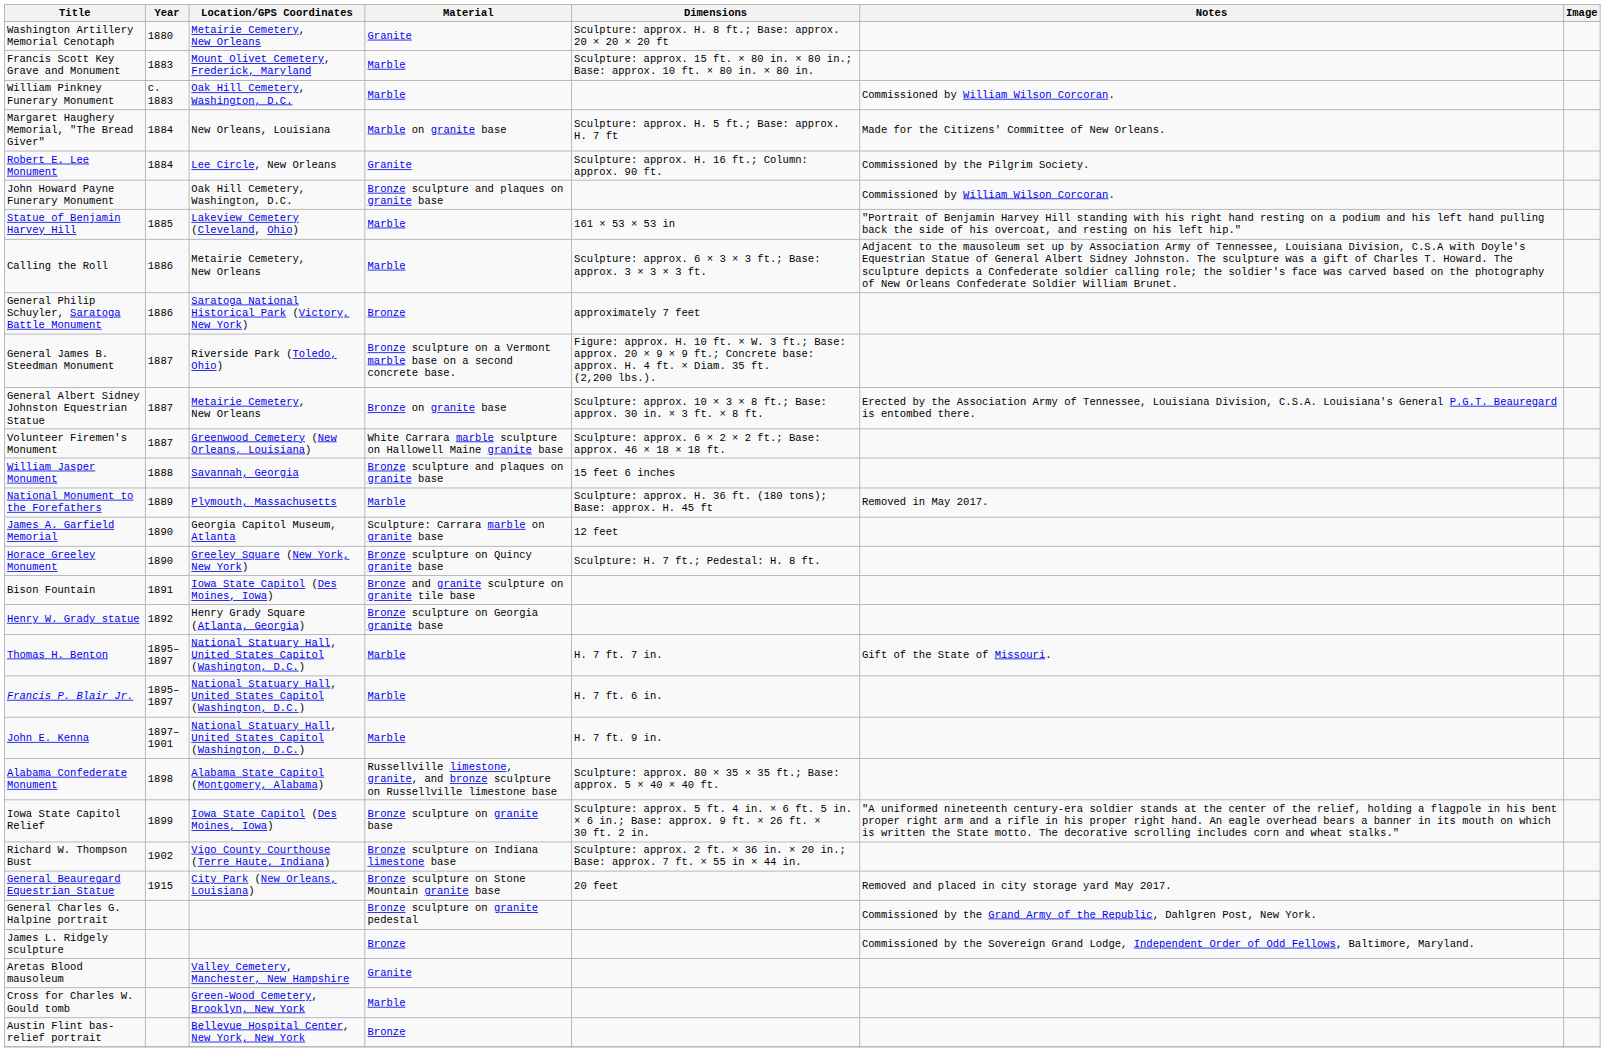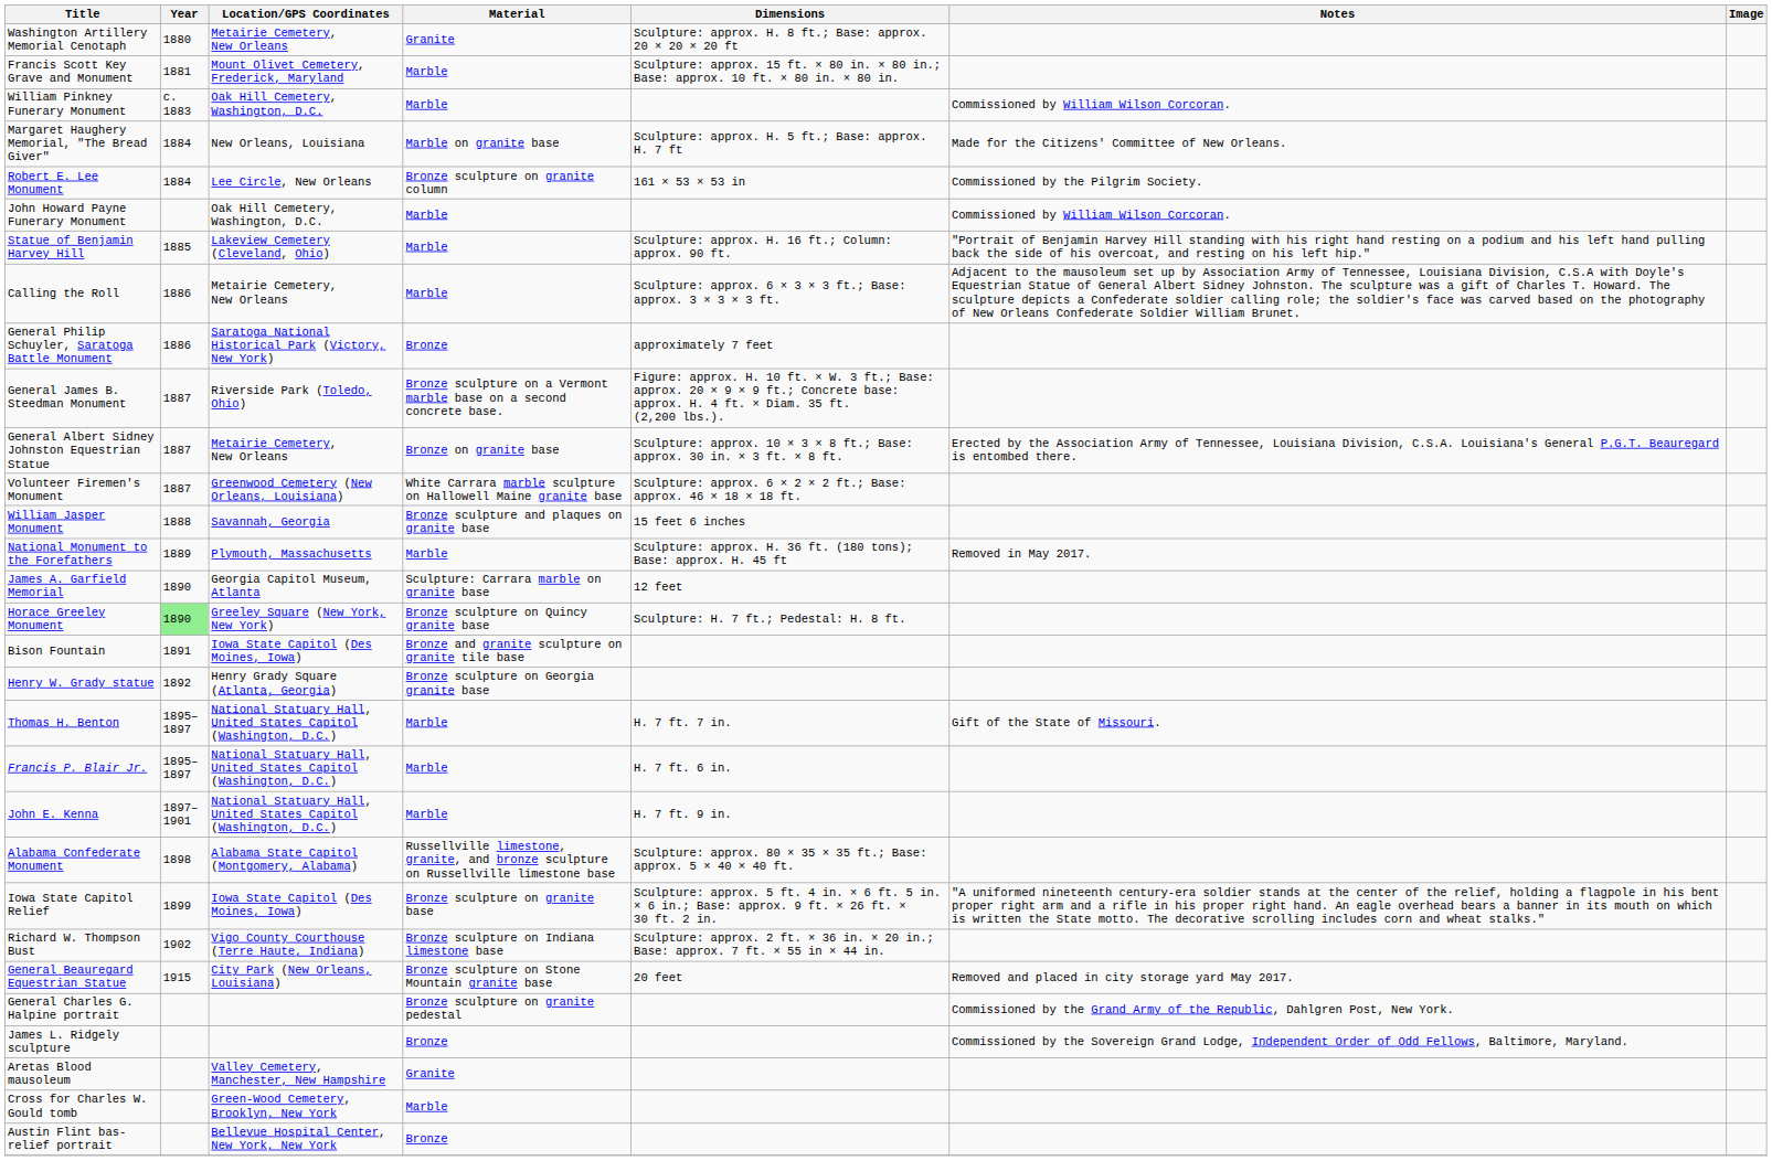Francis Scott Key Grave and Monument | Year: 1883 -> 1881
Robert E. Lee Monument | Material: Granite -> Bronze sculpture on granite column
Robert E. Lee Monument | Dimensions: Sculpture: approx. H. 16 ft.; Column: approx. 90 ft. -> 161 × 53 × 53 in
John Howard Payne Funerary Monument | Material: Bronze sculpture and plaques on granite base -> Marble
Statue of Benjamin Harvey Hill | Dimensions: 161 × 53 × 53 in -> Sculpture: approx. H. 16 ft.; Column: approx. 90 ft.
Horace Greeley Monument | Year: no background -> lightgreen background
